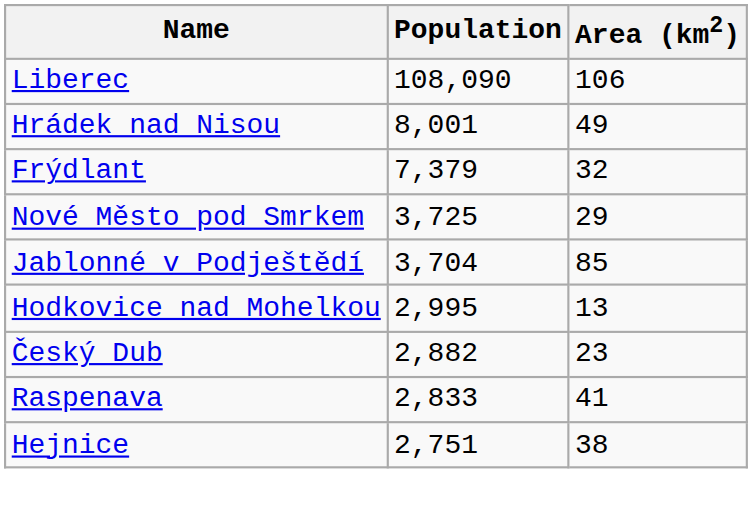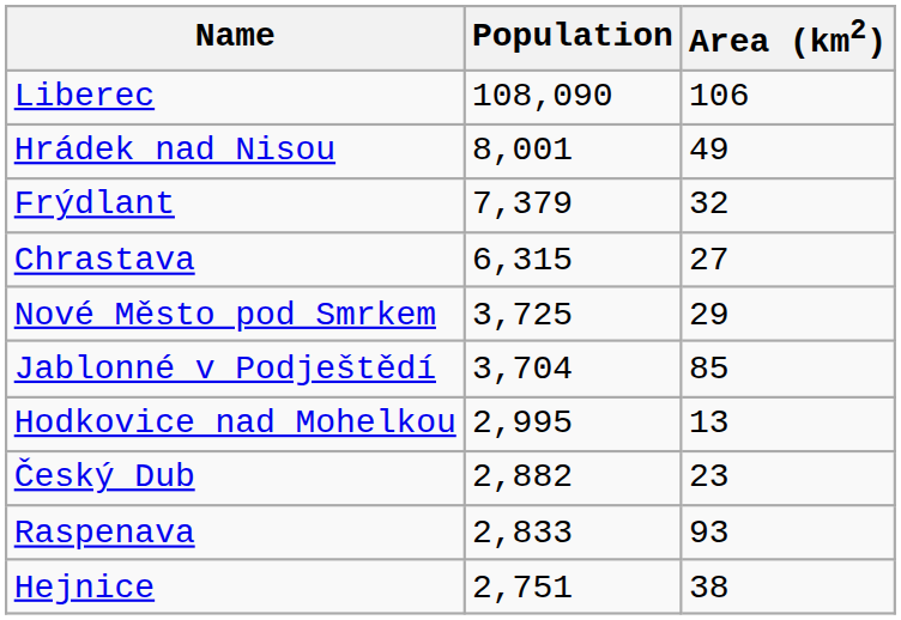+ row: Chrastava | 6,315 | 27
Raspenava | Area (km2): 41 -> 93
